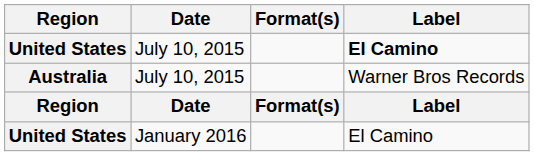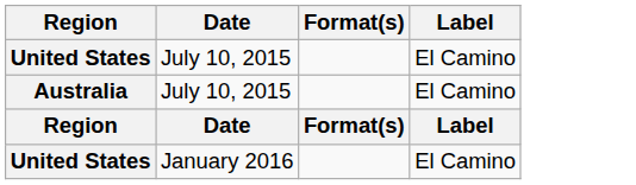United States / July 10, 2015 | Label: bold -> normal
Australia | Label: Warner Bros Records -> El Camino
